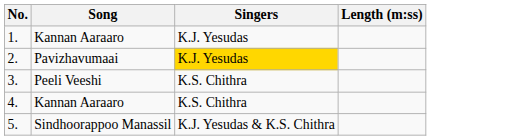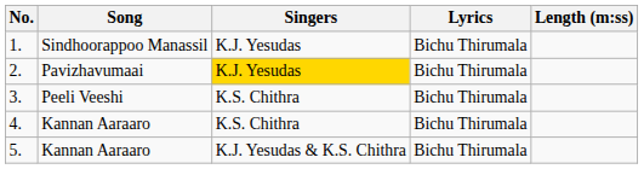+ column: Lyrics | Bichu Thirumala | Bichu Thirumala | Bichu Thirumala | Bichu Thirumala | Bichu Thirumala
1. | Song: Kannan Aaraaro -> Sindhoorappoo Manassil
5. | Song: Sindhoorappoo Manassil -> Kannan Aaraaro
